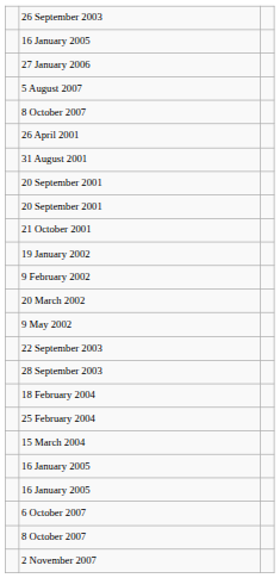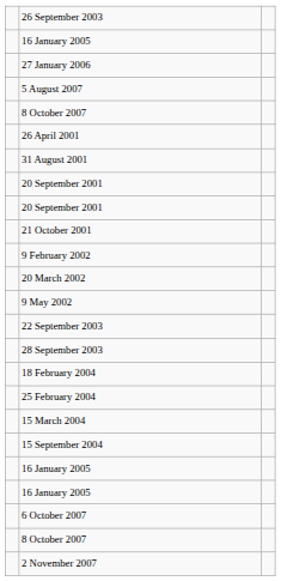- row: 19 January 2002
+ row: 15 September 2004
